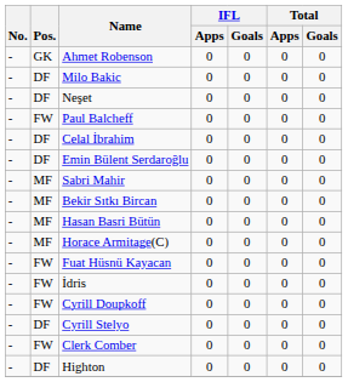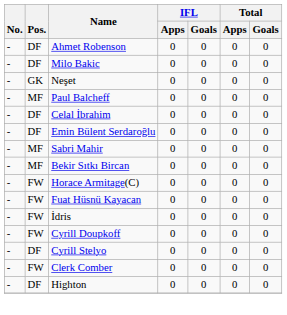Ahmet Robenson | Pos.: GK -> DF
Neşet | Pos.: DF -> GK
Paul Balcheff | Pos.: FW -> MF
- row: - | MF | Hasan Basri Bütün | 0 | 0 | 0 | 0
Horace Armitage(C) | Pos.: MF -> FW
